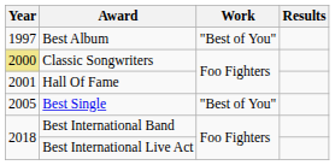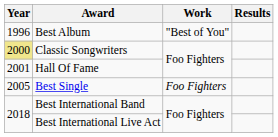Best Album | Year: 1997 -> 1996
Best Single | Work: "Best of You" -> Foo Fighters
